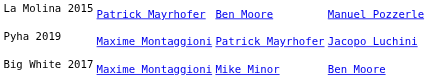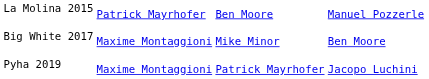rows swapped: Big White 2017 <-> Pyha 2019
